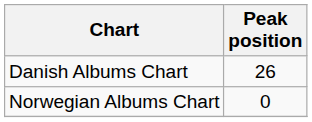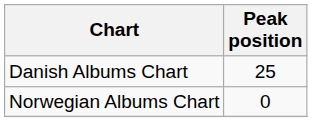Danish Albums Chart | Peak position: 26 -> 25
